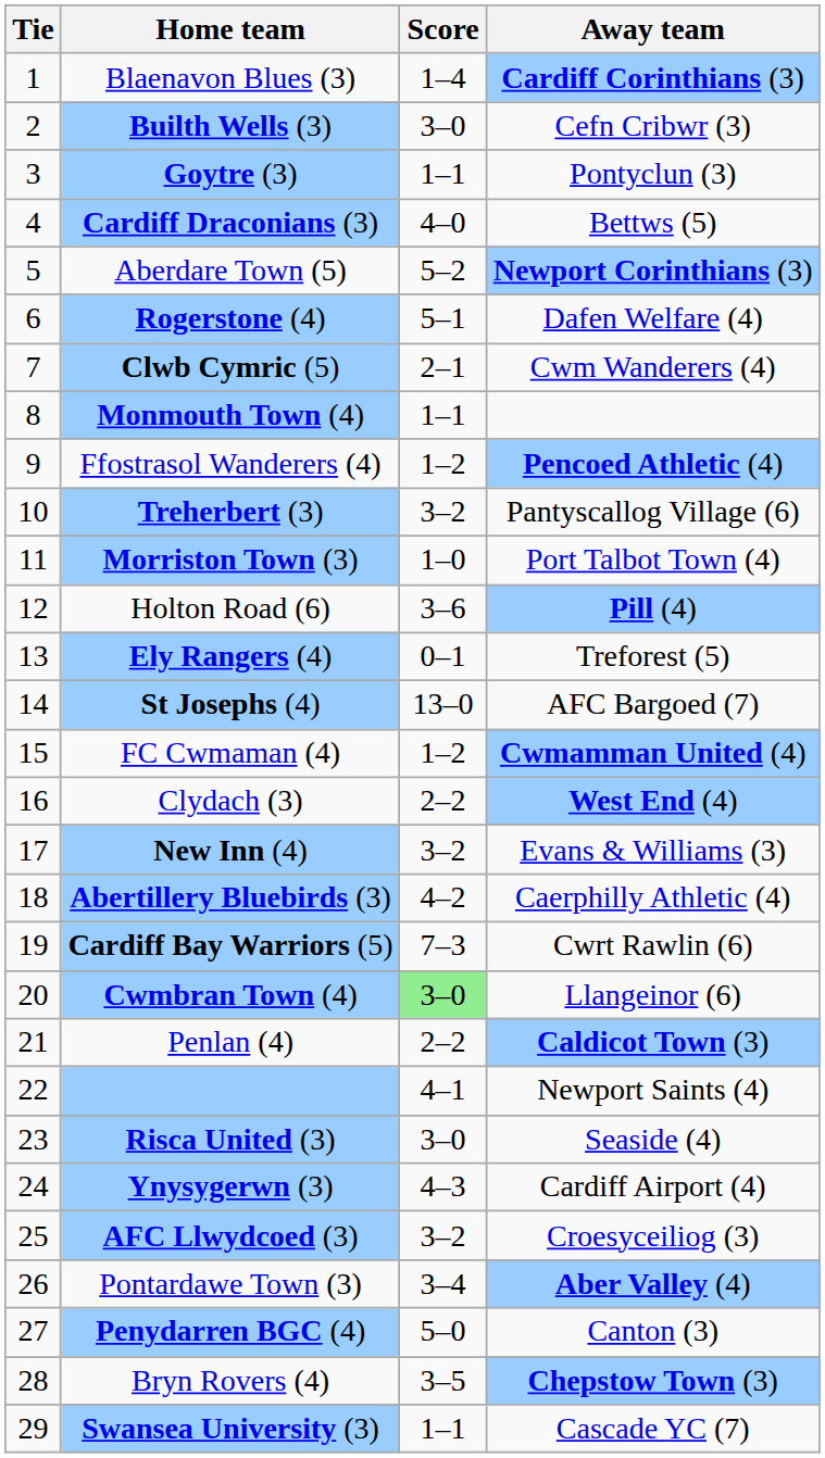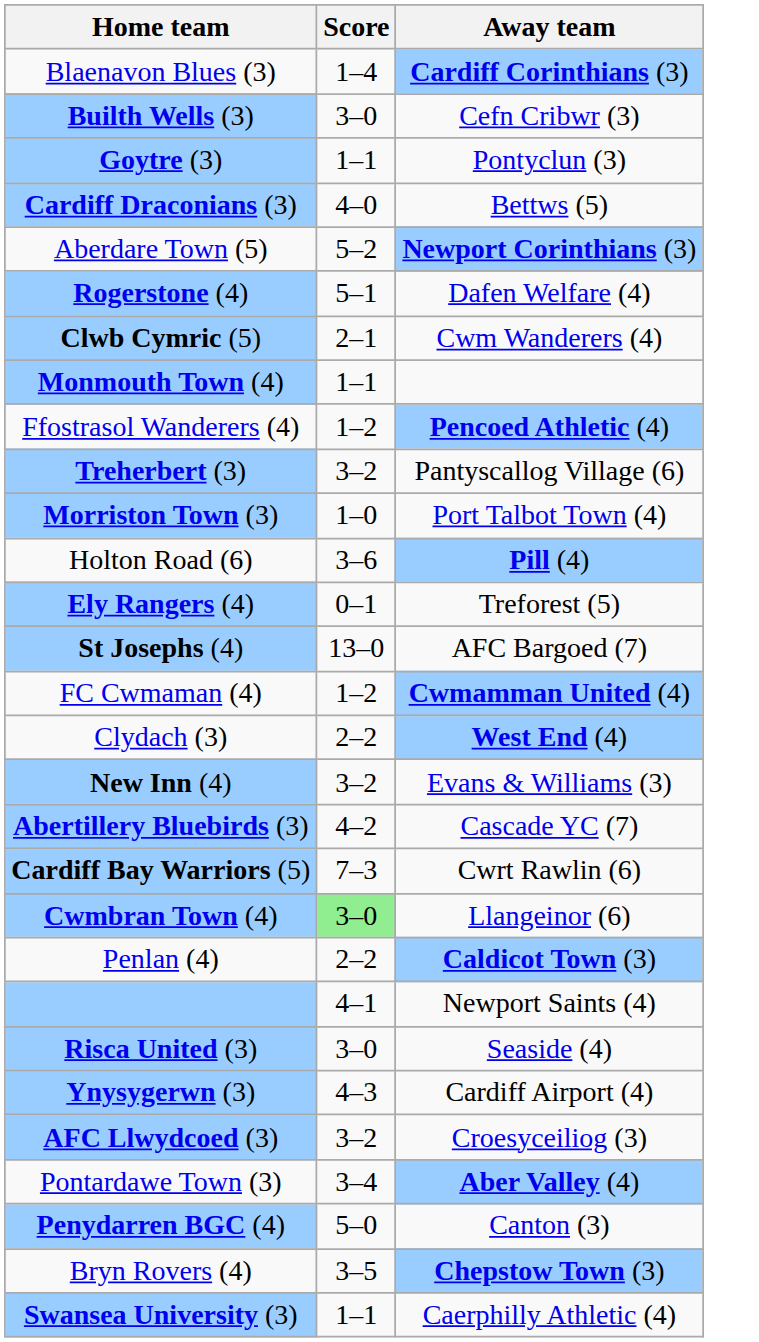- column: Tie | 1 | 2 | 3 | 4 | 5 | 6 | 7 | 8 | 9 | 10 | 11 | 12 | 13 | 14 | 15 | 16 | 17 | 18 | 19 | 20 | 21 | 22 | 23 | 24 | 25 | 26 | 27 | 28 | 29
Abertillery Bluebirds (3) | Away team: Caerphilly Athletic (4) -> Cascade YC (7)
Swansea University (3) | Away team: Cascade YC (7) -> Caerphilly Athletic (4)
